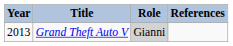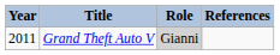Grand Theft Auto V | Year: 2013 -> 2011
